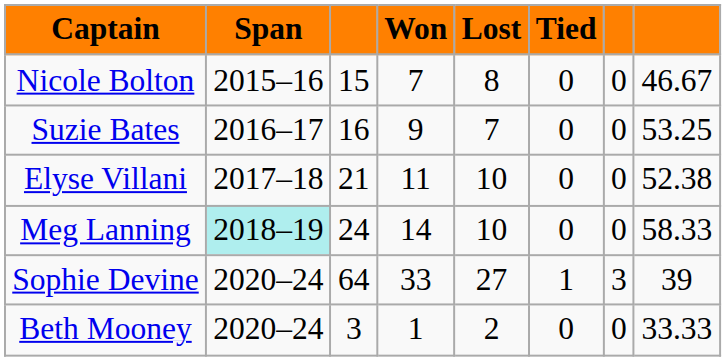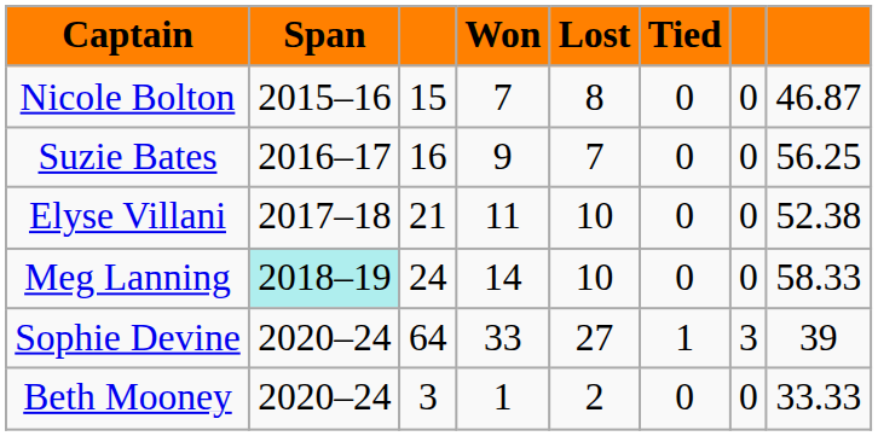Nicole Bolton | column 8: 46.67 -> 46.87
Suzie Bates | column 8: 53.25 -> 56.25
